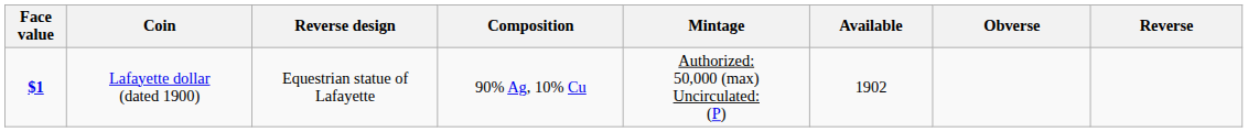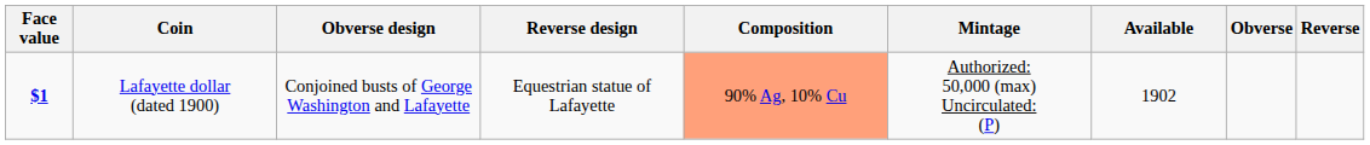+ column: Obverse design | Conjoined busts of George Washington and Lafayette
Lafayette dollar (dated 1900) | Composition: no background -> lightsalmon background
